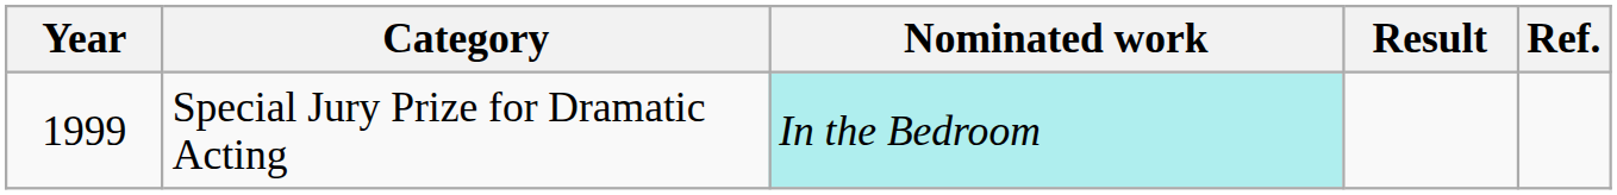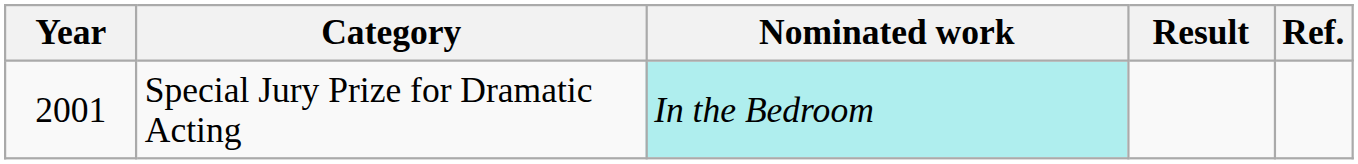Special Jury Prize for Dramatic Acting | Year: 1999 -> 2001
